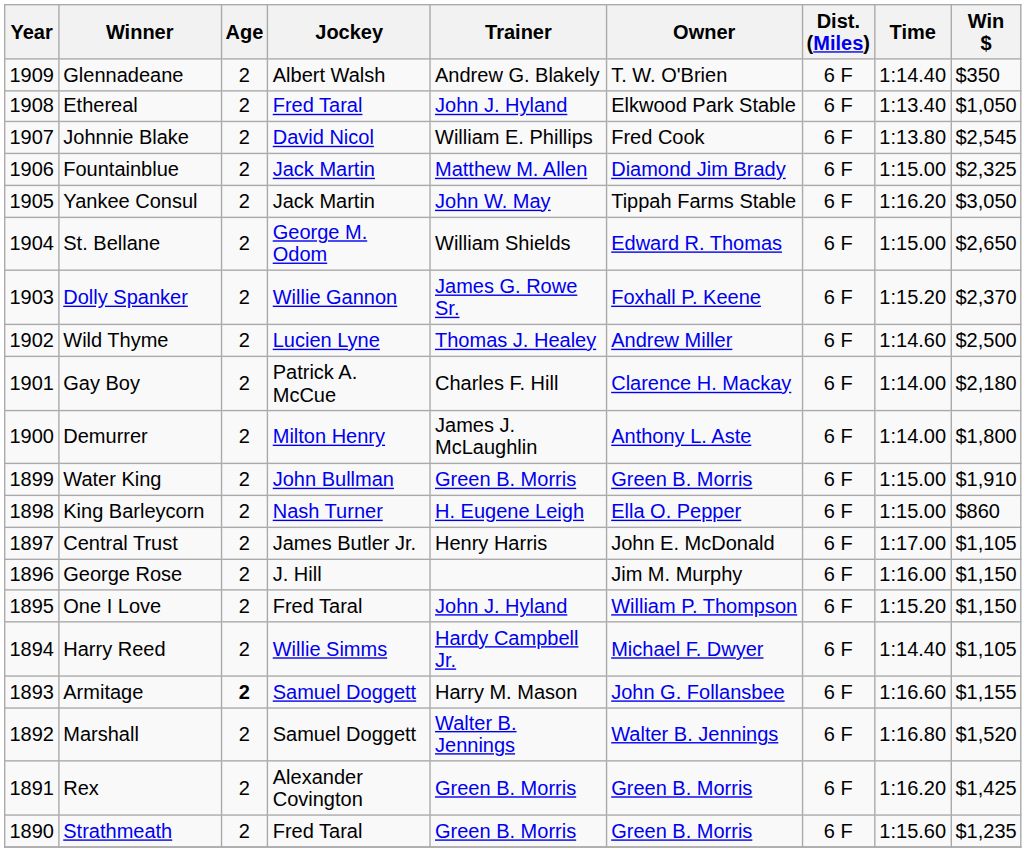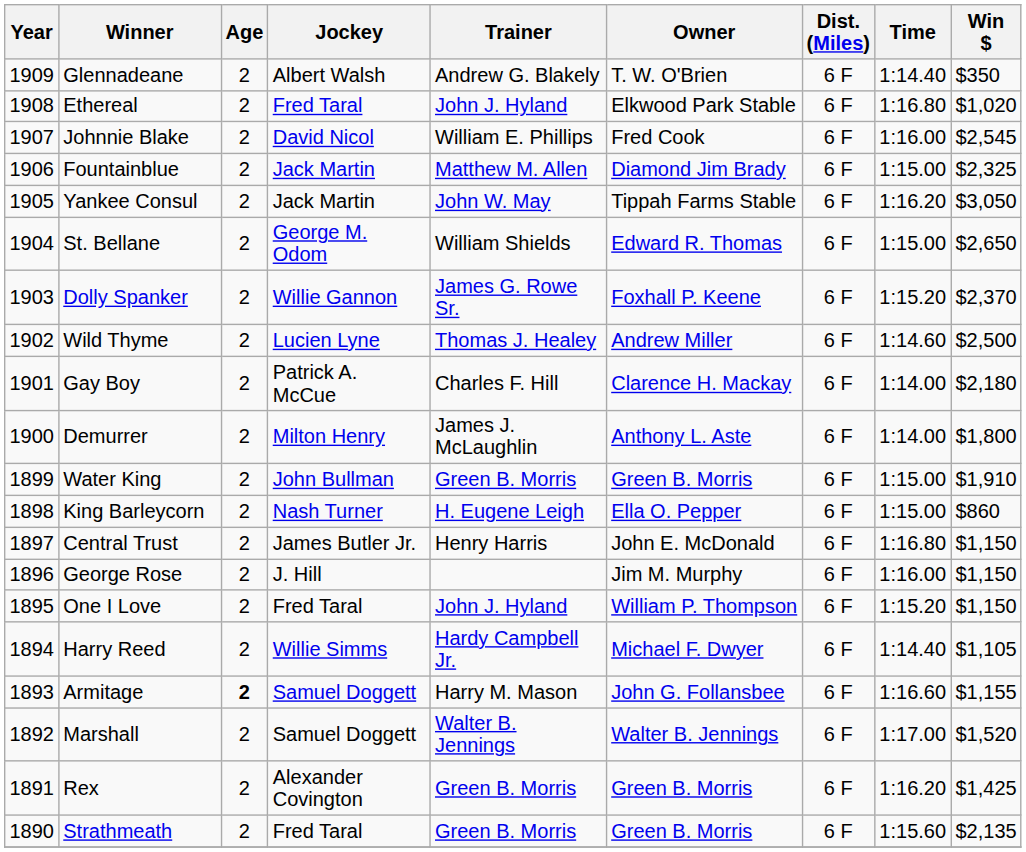Ethereal | Time: 1:13.40 -> 1:16.80
Ethereal | Win $: $1,050 -> $1,020
Johnnie Blake | Time: 1:13.80 -> 1:16.00
Central Trust | Time: 1:17.00 -> 1:16.80
Central Trust | Win $: $1,105 -> $1,150
Marshall | Time: 1:16.80 -> 1:17.00
Strathmeath | Win $: $1,235 -> $2,135
